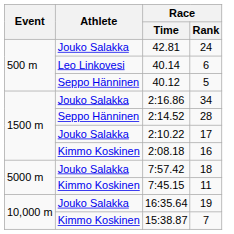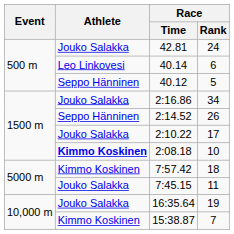2:14.52 | Race / Rank: 28 -> 26
2:08.18 | Athlete: normal -> bold
2:08.18 | Race / Rank: 16 -> 10
7:57.42 | Athlete: Jouko Salakka -> Kimmo Koskinen
7:45.15 | Athlete: Kimmo Koskinen -> Jouko Salakka
